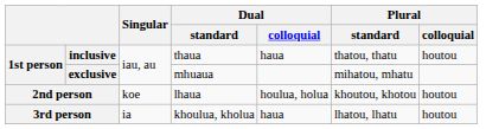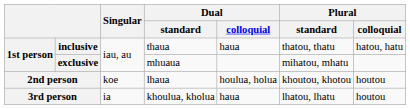inclusive | Plural / colloquial: houtou -> hatou, hatu
